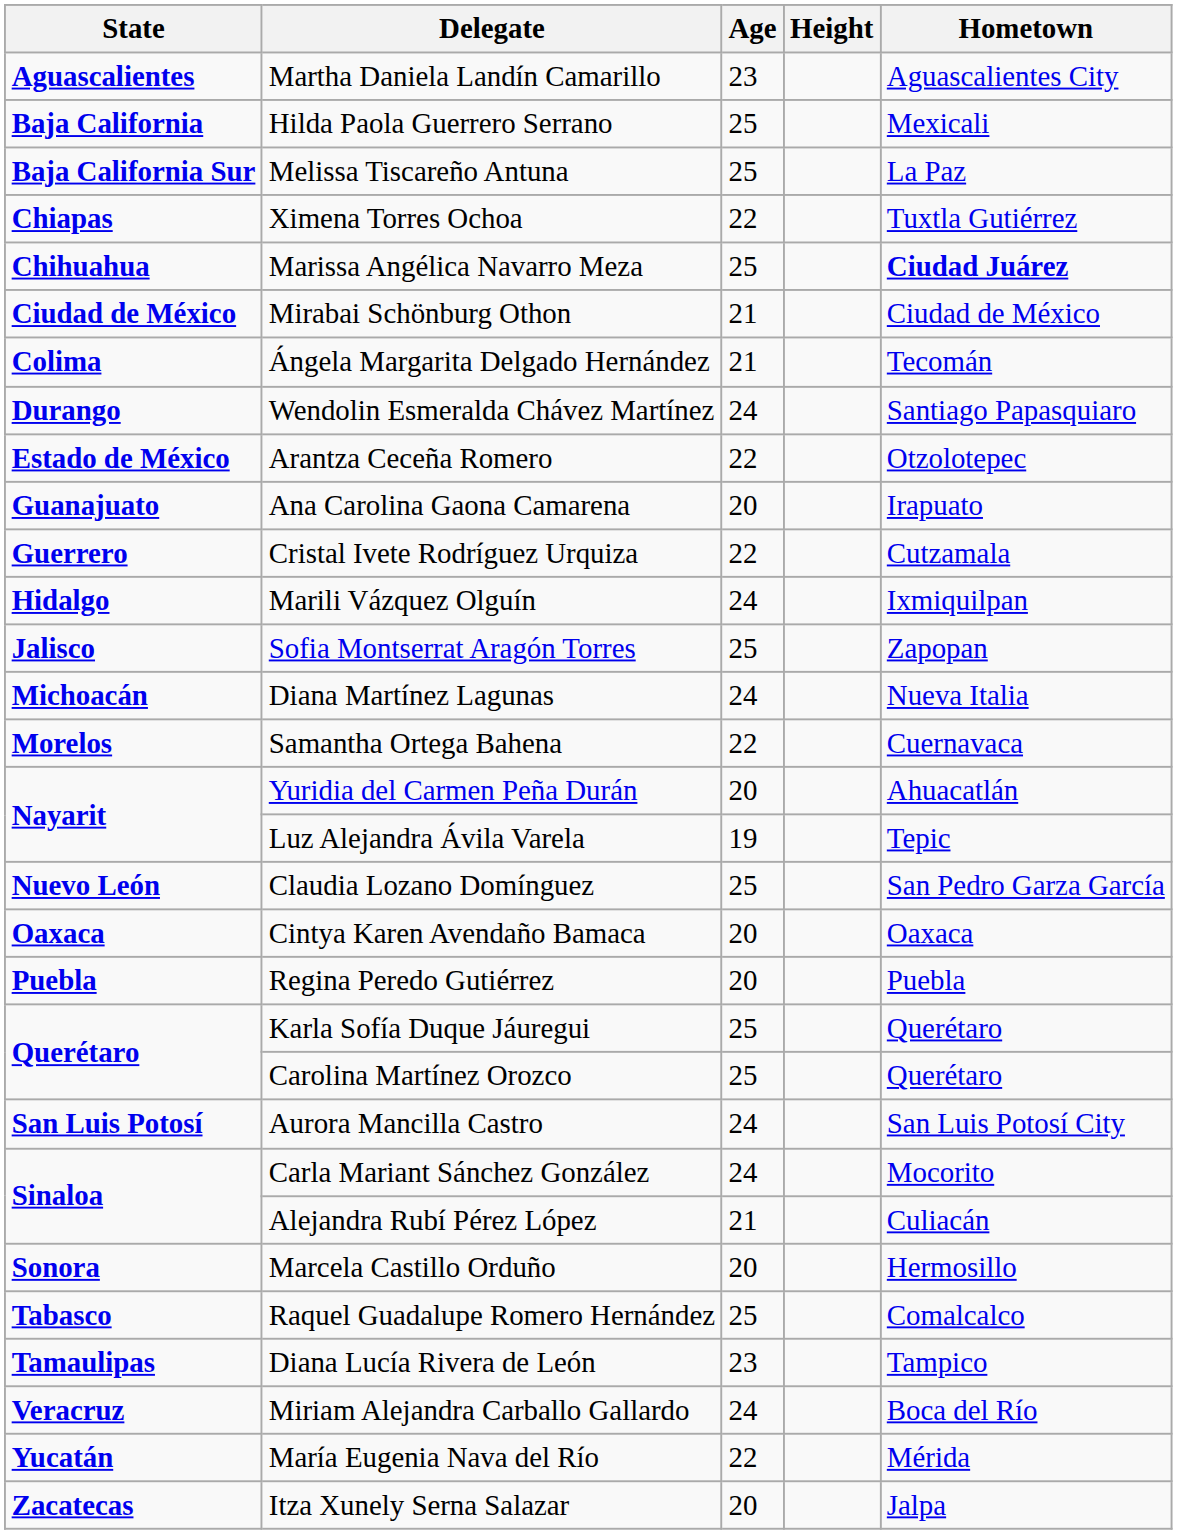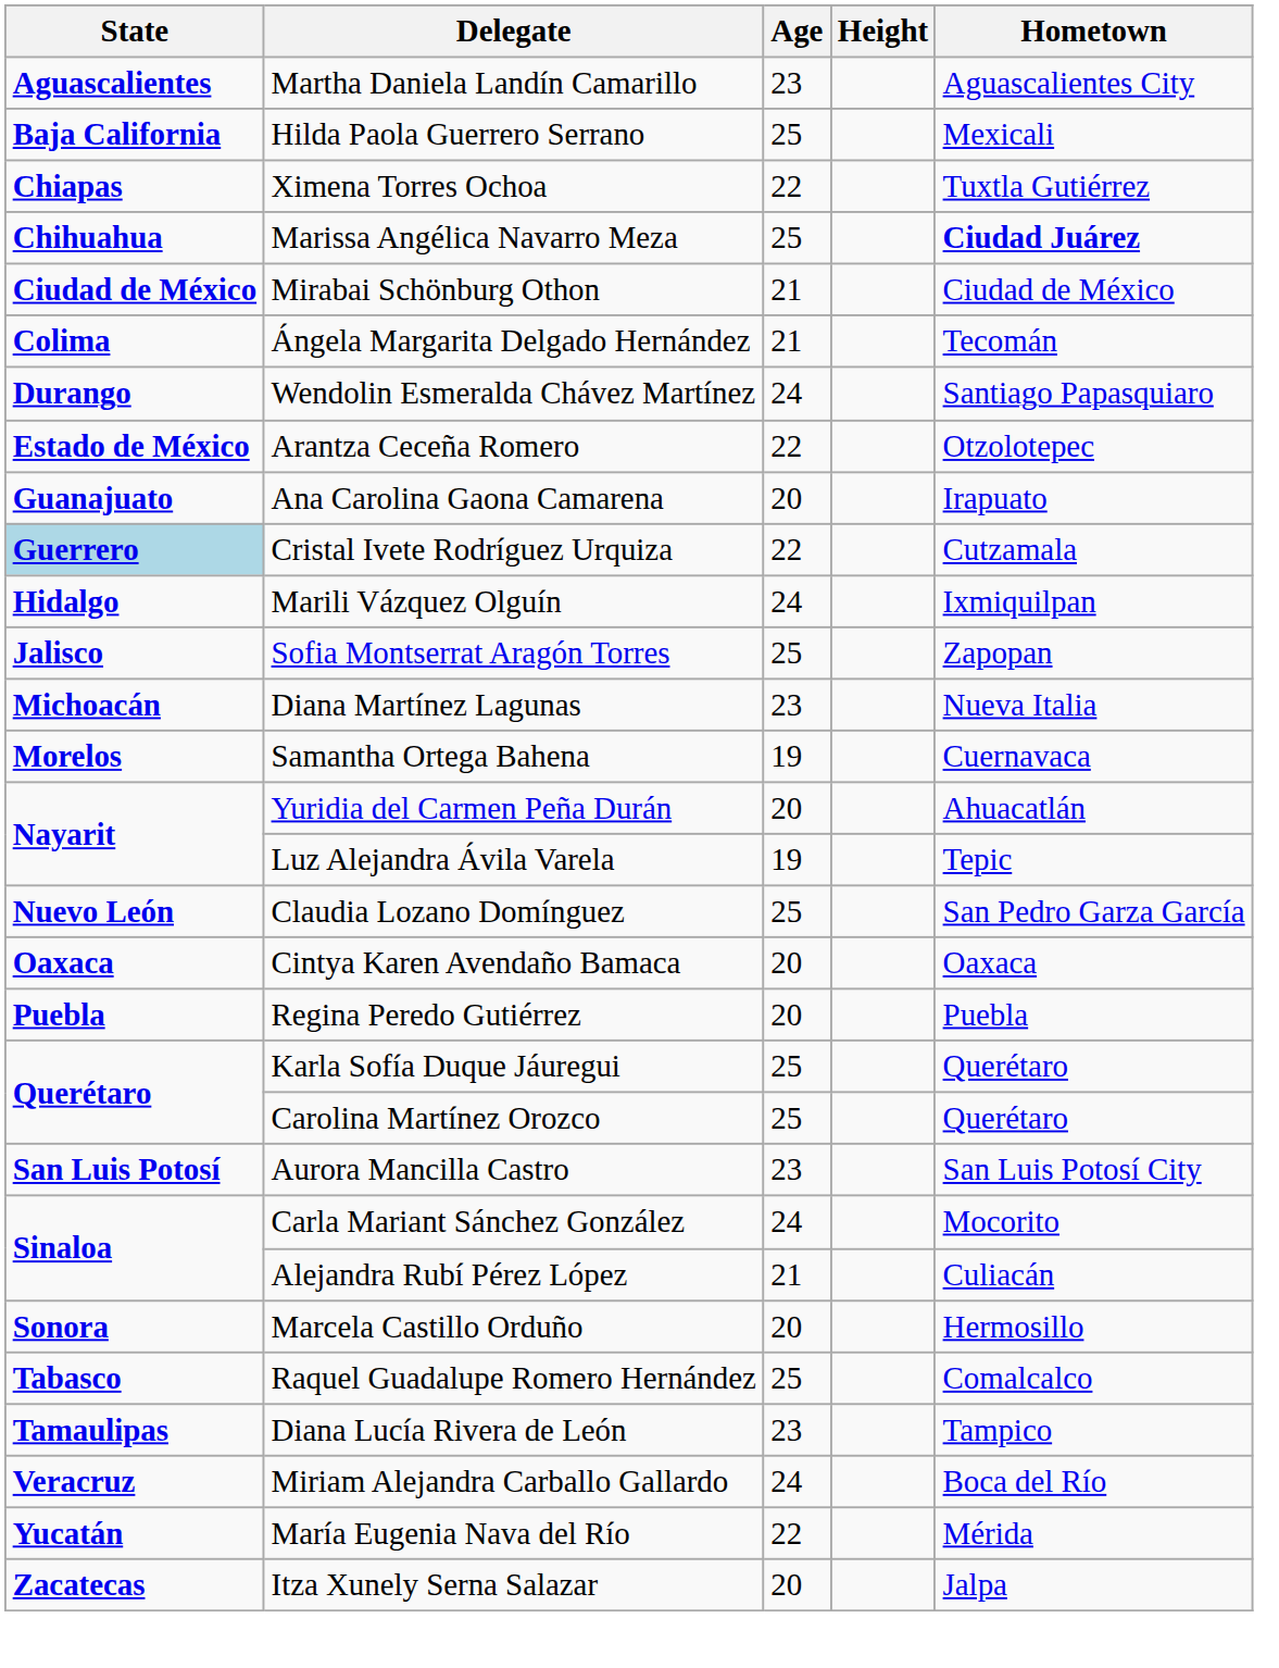- row: Baja California Sur | Melissa Tiscareño Antuna | 25 | La Paz
Cristal Ivete Rodríguez Urquiza | State: no background -> lightblue background
Diana Martínez Lagunas | Age: 24 -> 23
Samantha Ortega Bahena | Age: 22 -> 19
Aurora Mancilla Castro | Age: 24 -> 23
